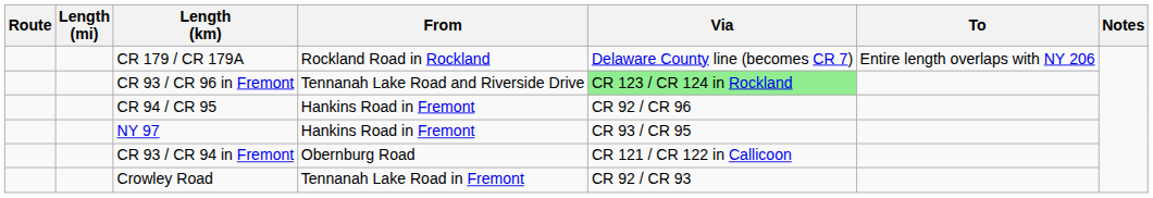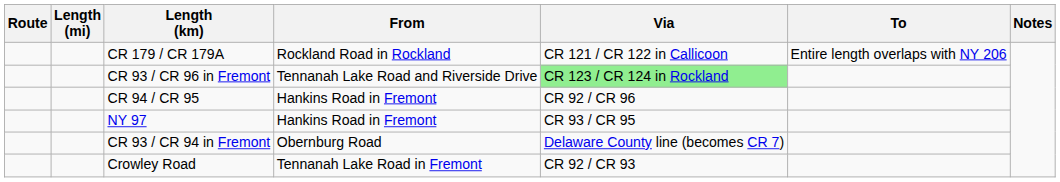CR 179 / CR 179A | Via: Delaware County line (becomes CR 7) -> CR 121 / CR 122 in Callicoon
CR 93 / CR 94 in Fremont | Via: CR 121 / CR 122 in Callicoon -> Delaware County line (becomes CR 7)
